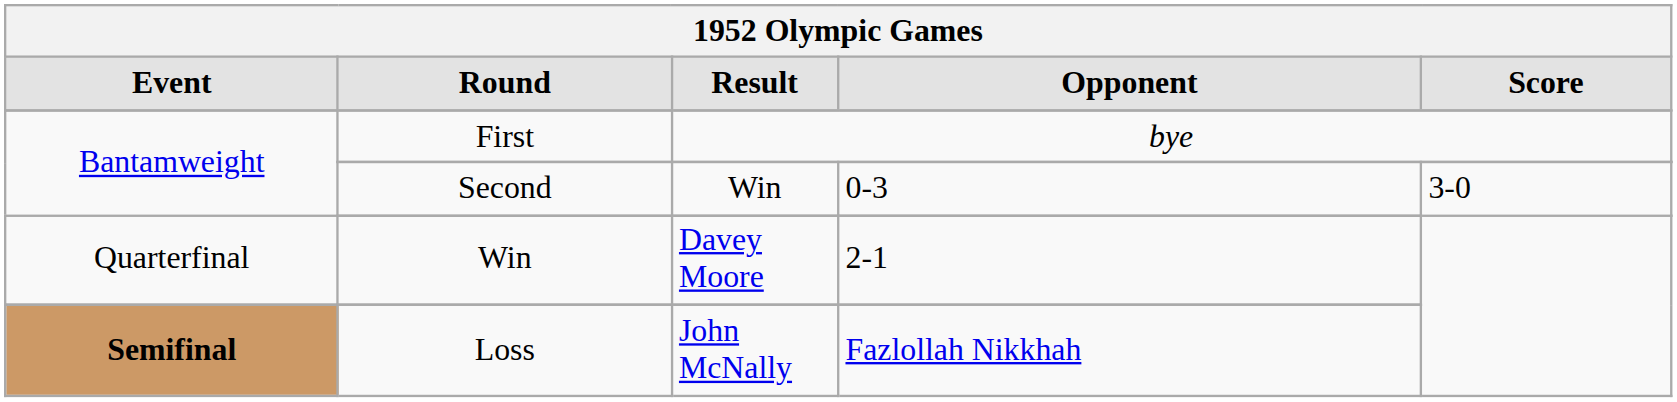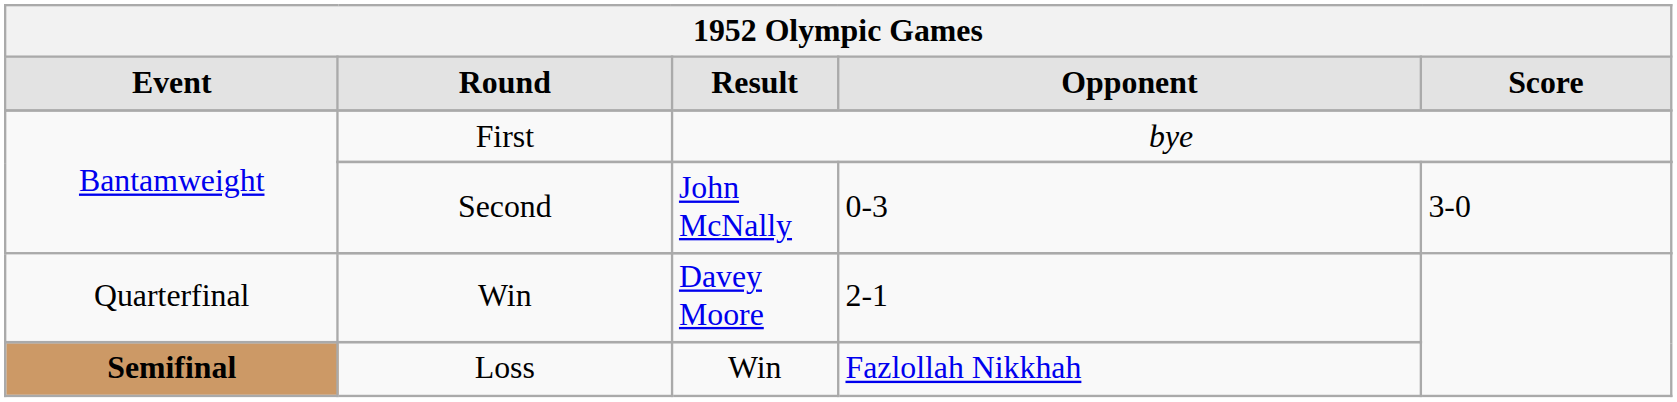Second | Result: Win -> John McNally
Loss | Result: John McNally -> Win
